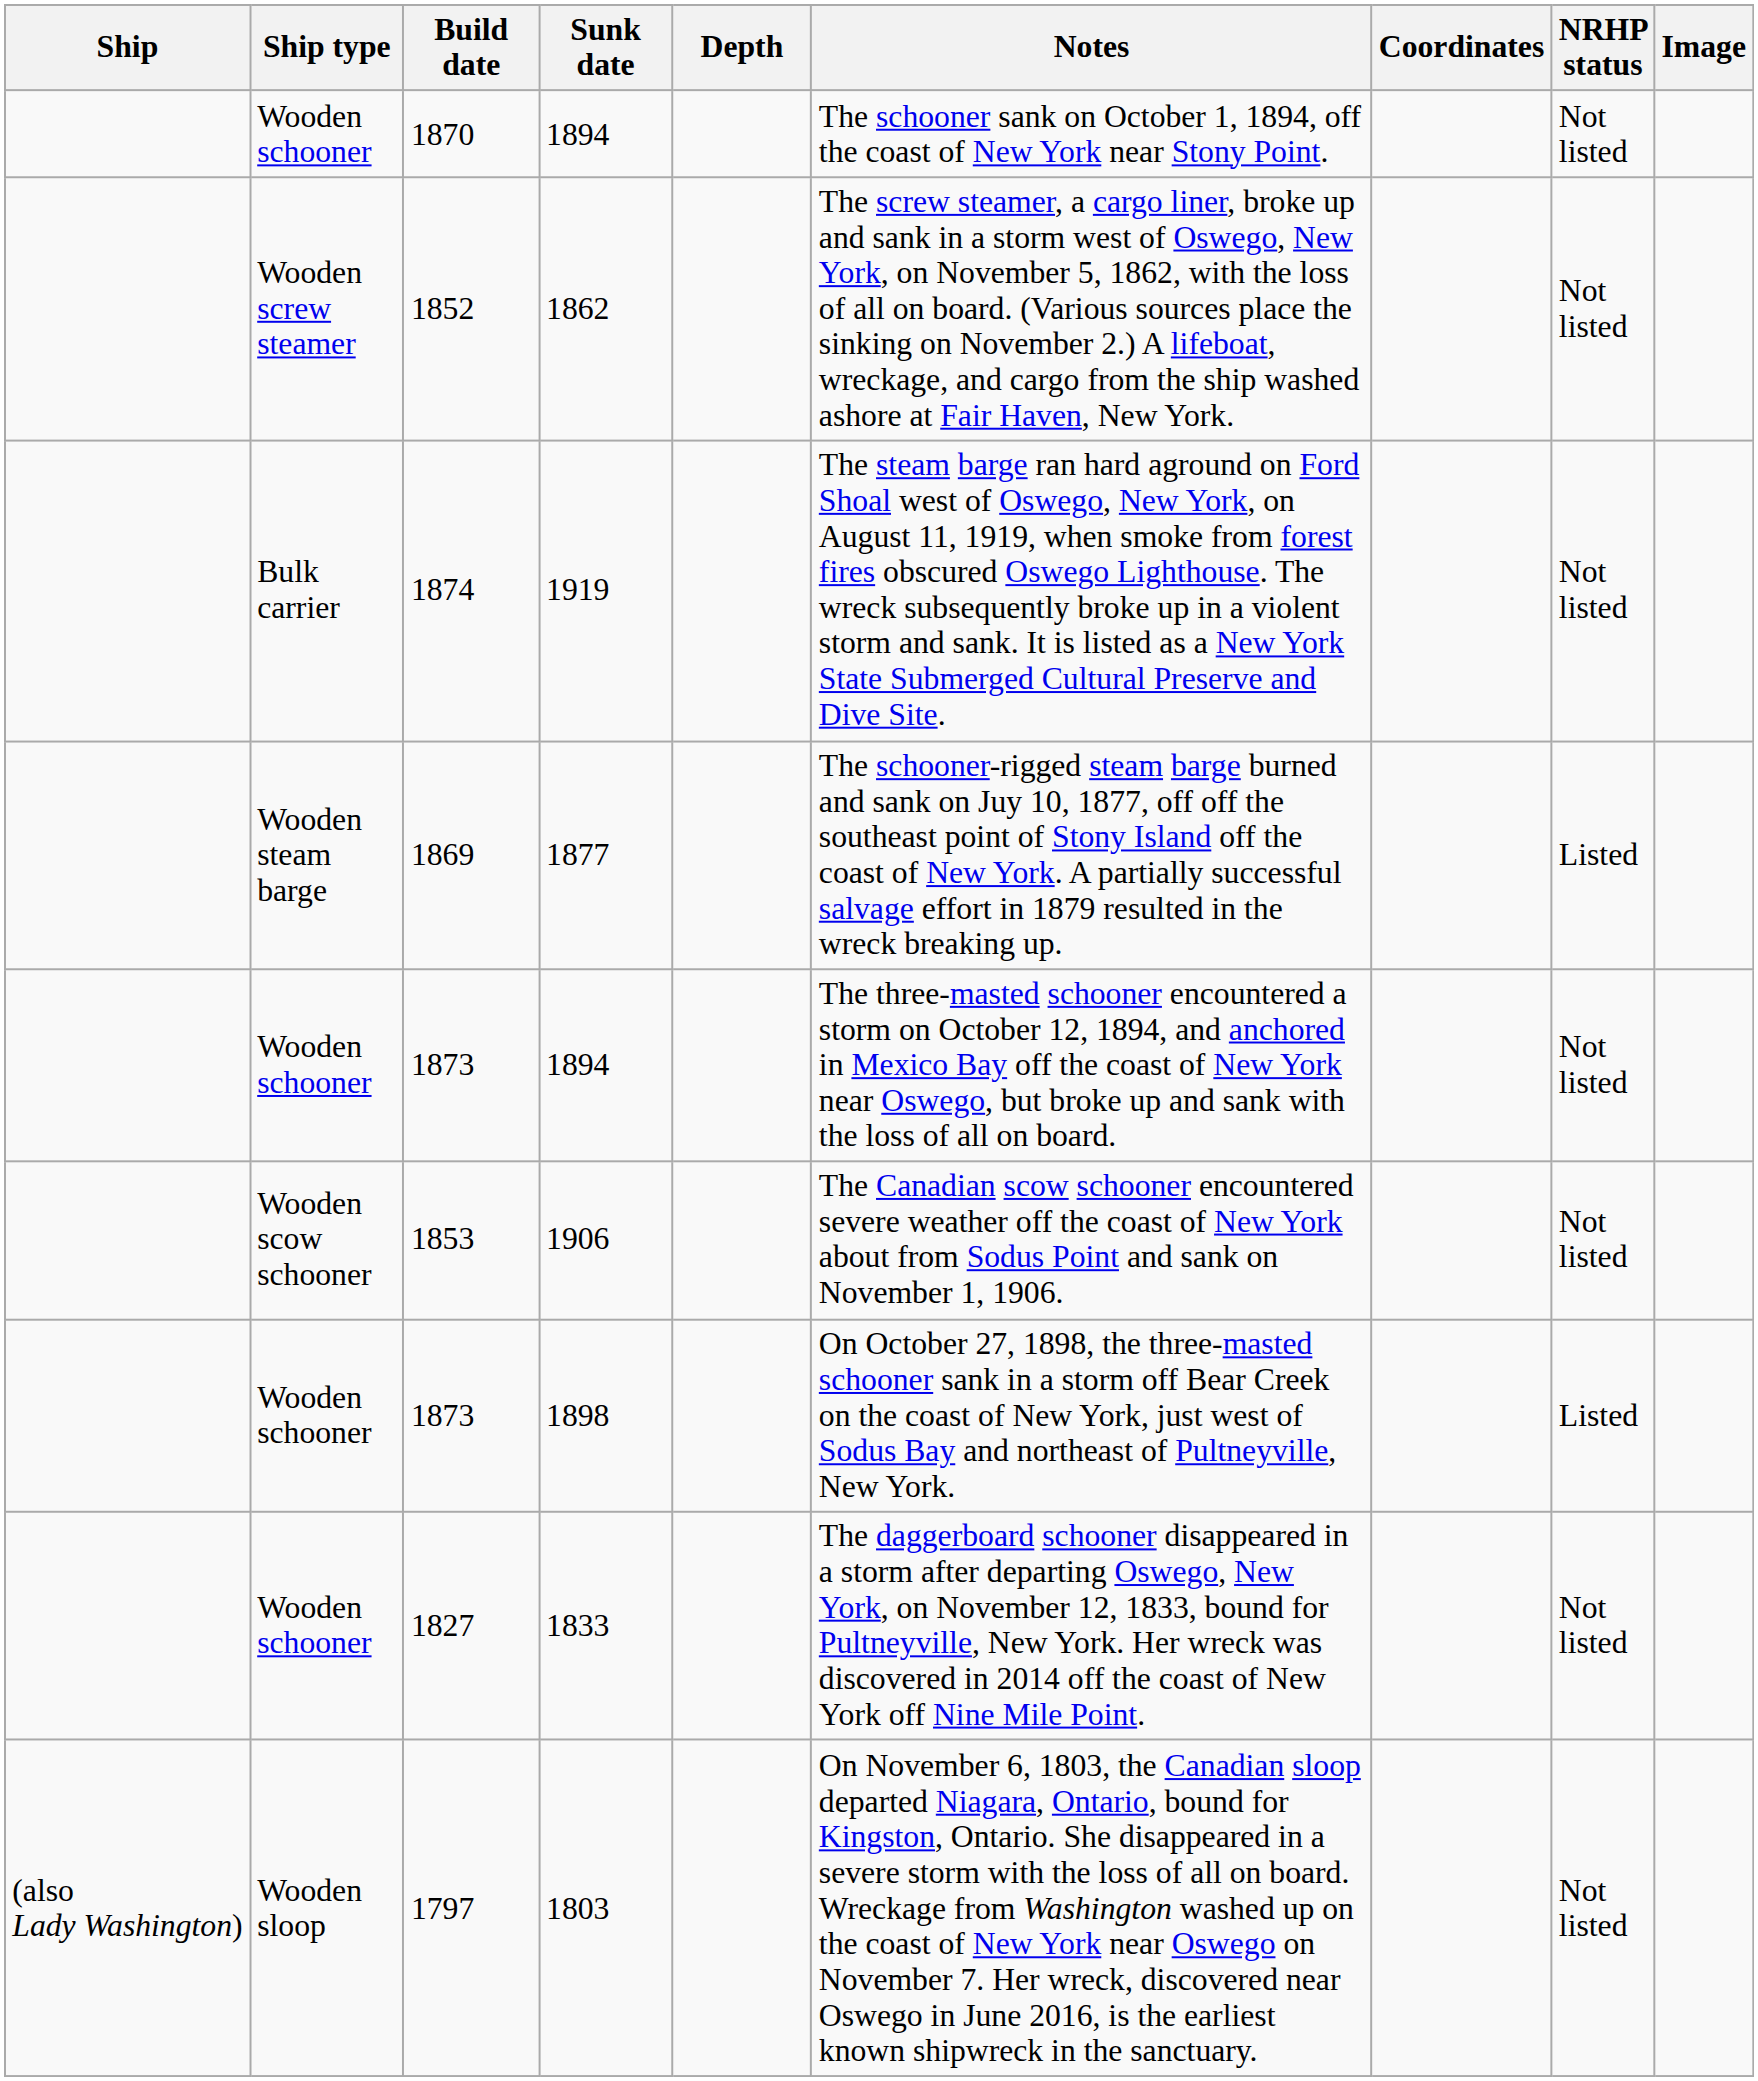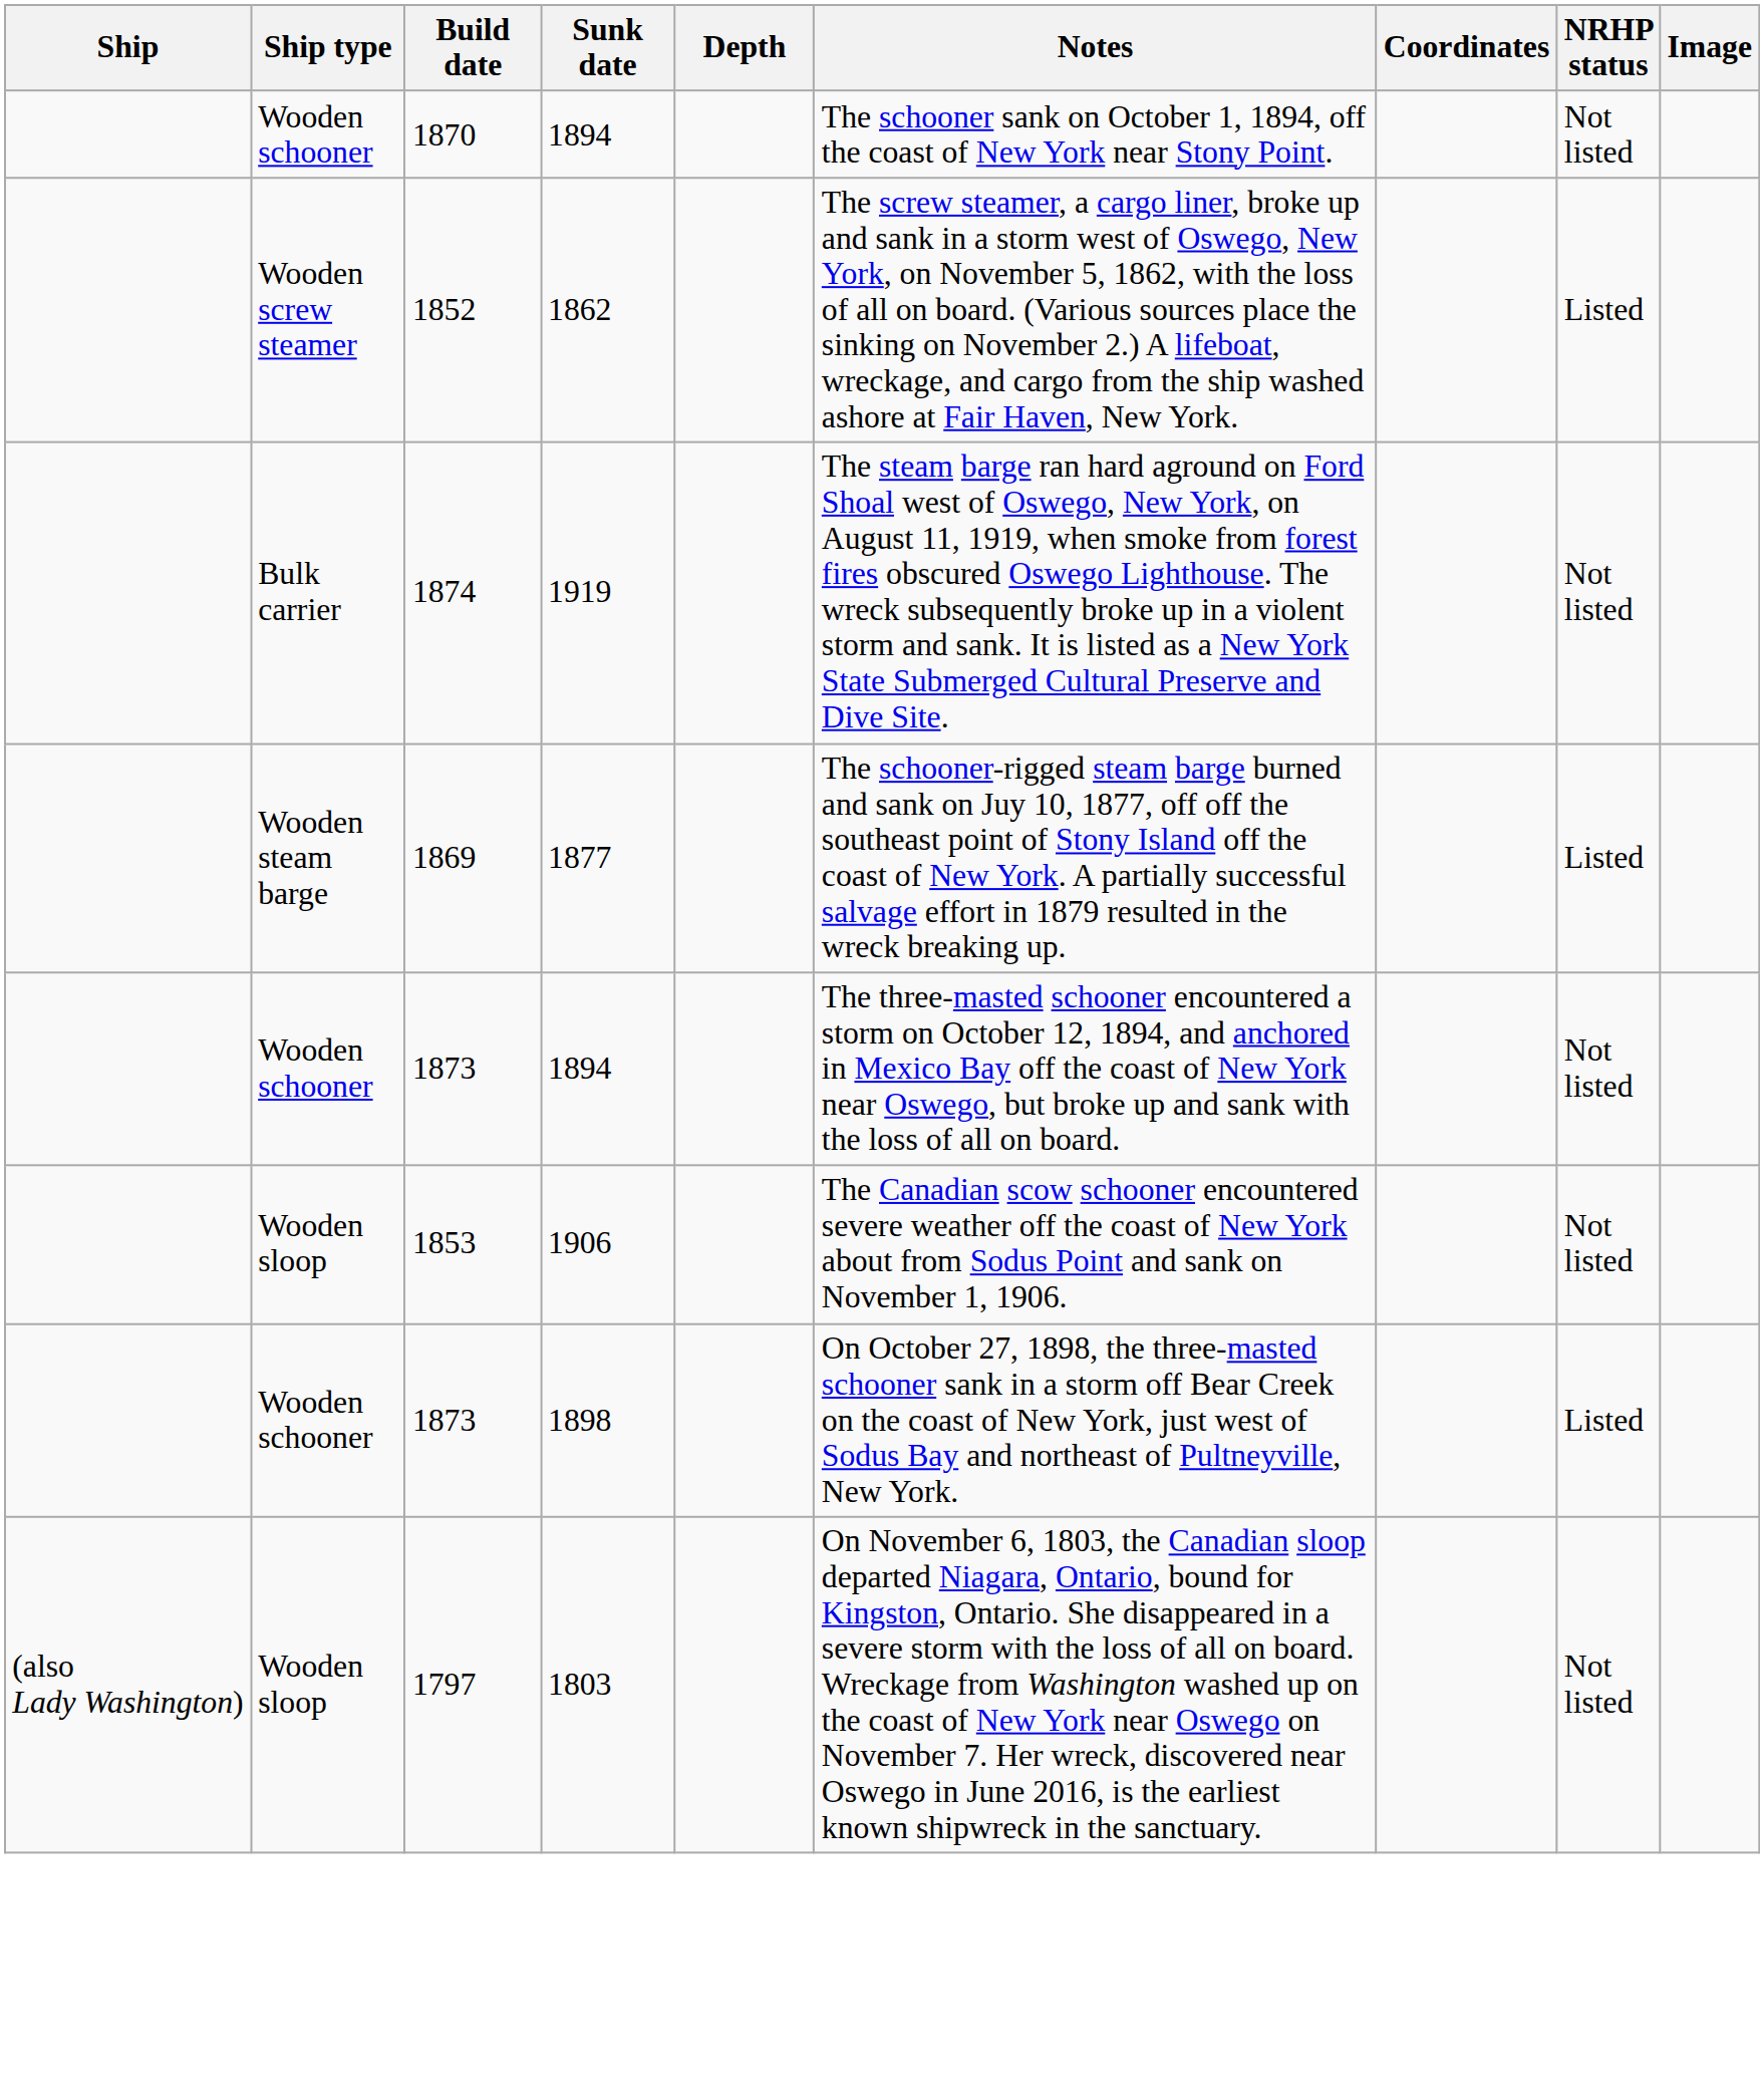1852 | NRHP status: Not listed -> Listed
1853 | Ship type: Wooden scow schooner -> Wooden sloop
- row: Wooden schooner | 1827 | 1833 | The daggerboard schooner disappeared in a storm after departing Oswego, New York, on November 12, 1833, bound for Pultneyville, New York. Her wreck was discovered in 2014 off the coast of New York off Nine Mile Point. | Not listed
